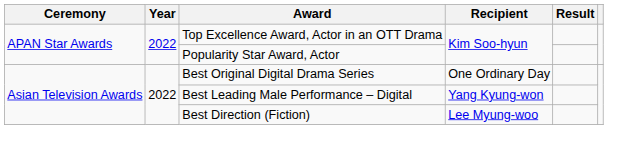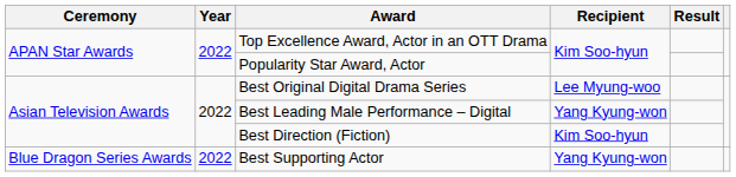Best Original Digital Drama Series | Recipient: One Ordinary Day -> Lee Myung-woo
Best Direction (Fiction) | Recipient: Lee Myung-woo -> Kim Soo-hyun
+ row: Blue Dragon Series Awards | 2022 | Best Supporting Actor | Yang Kyung-won
